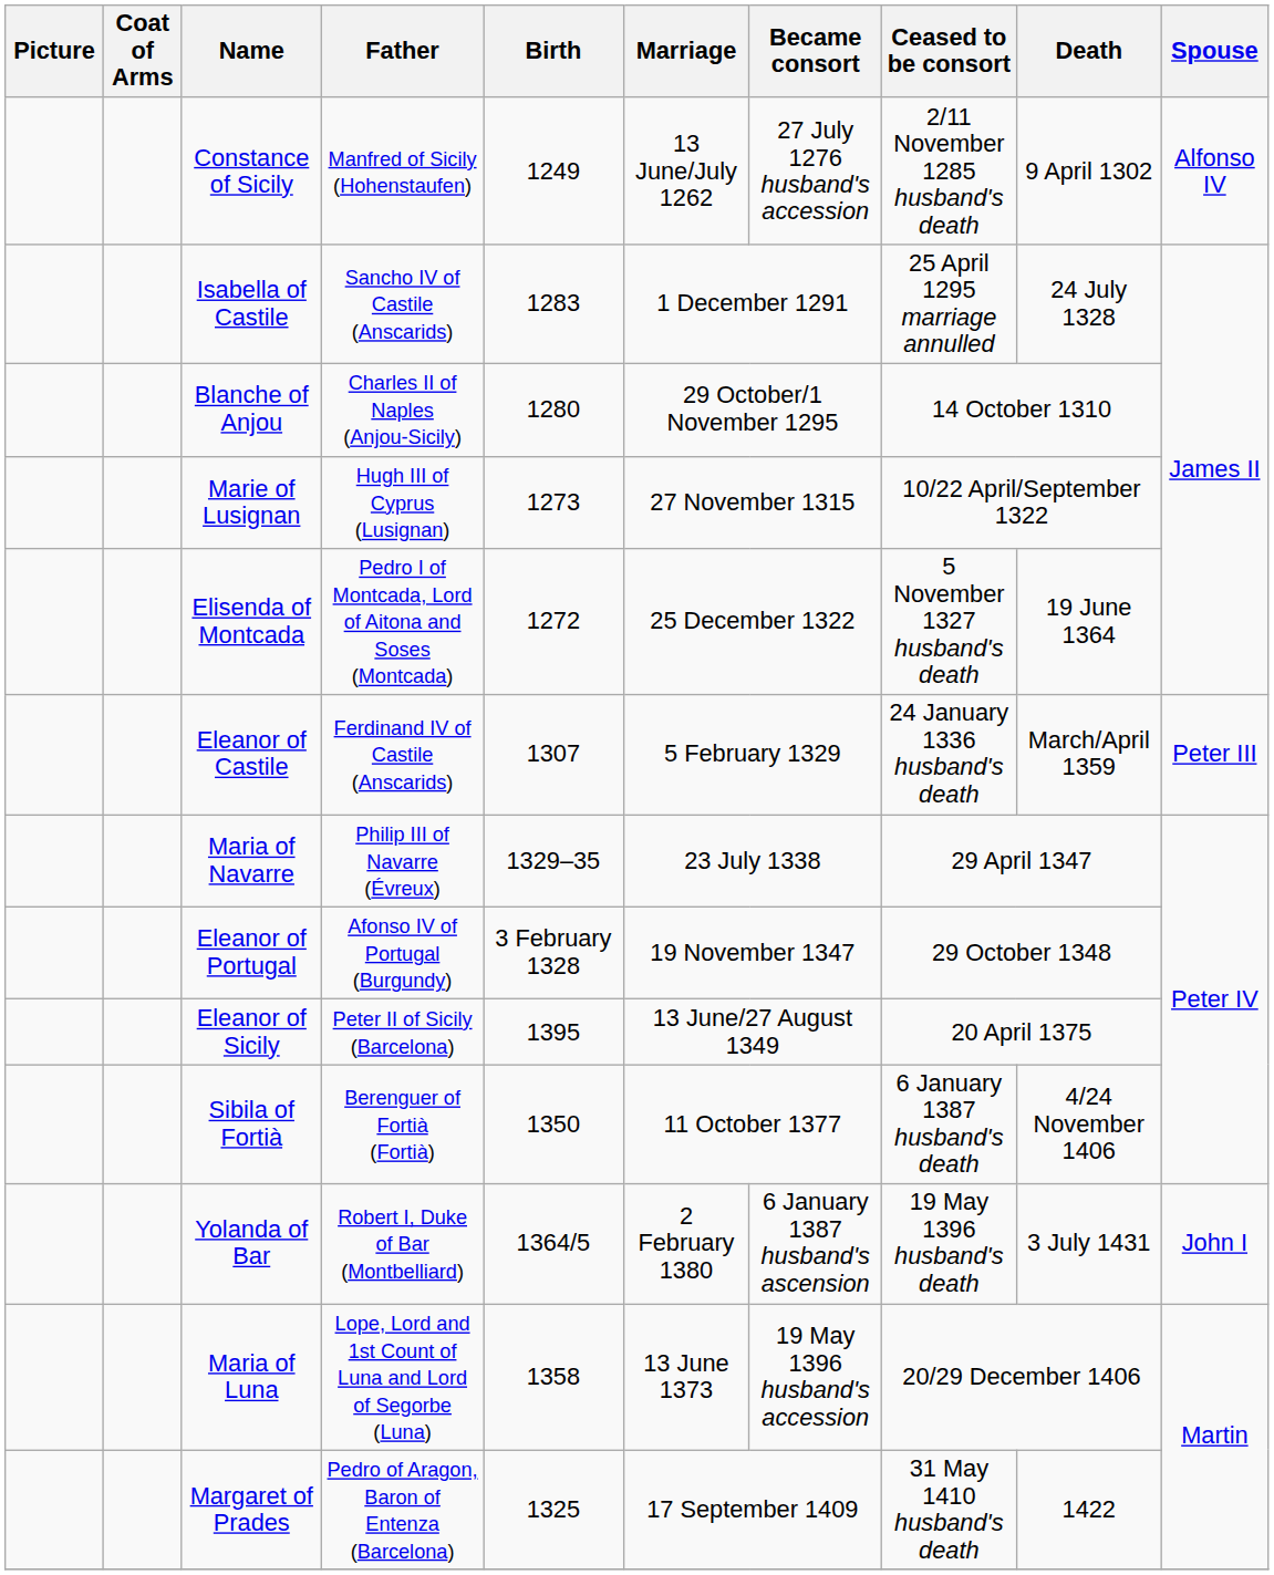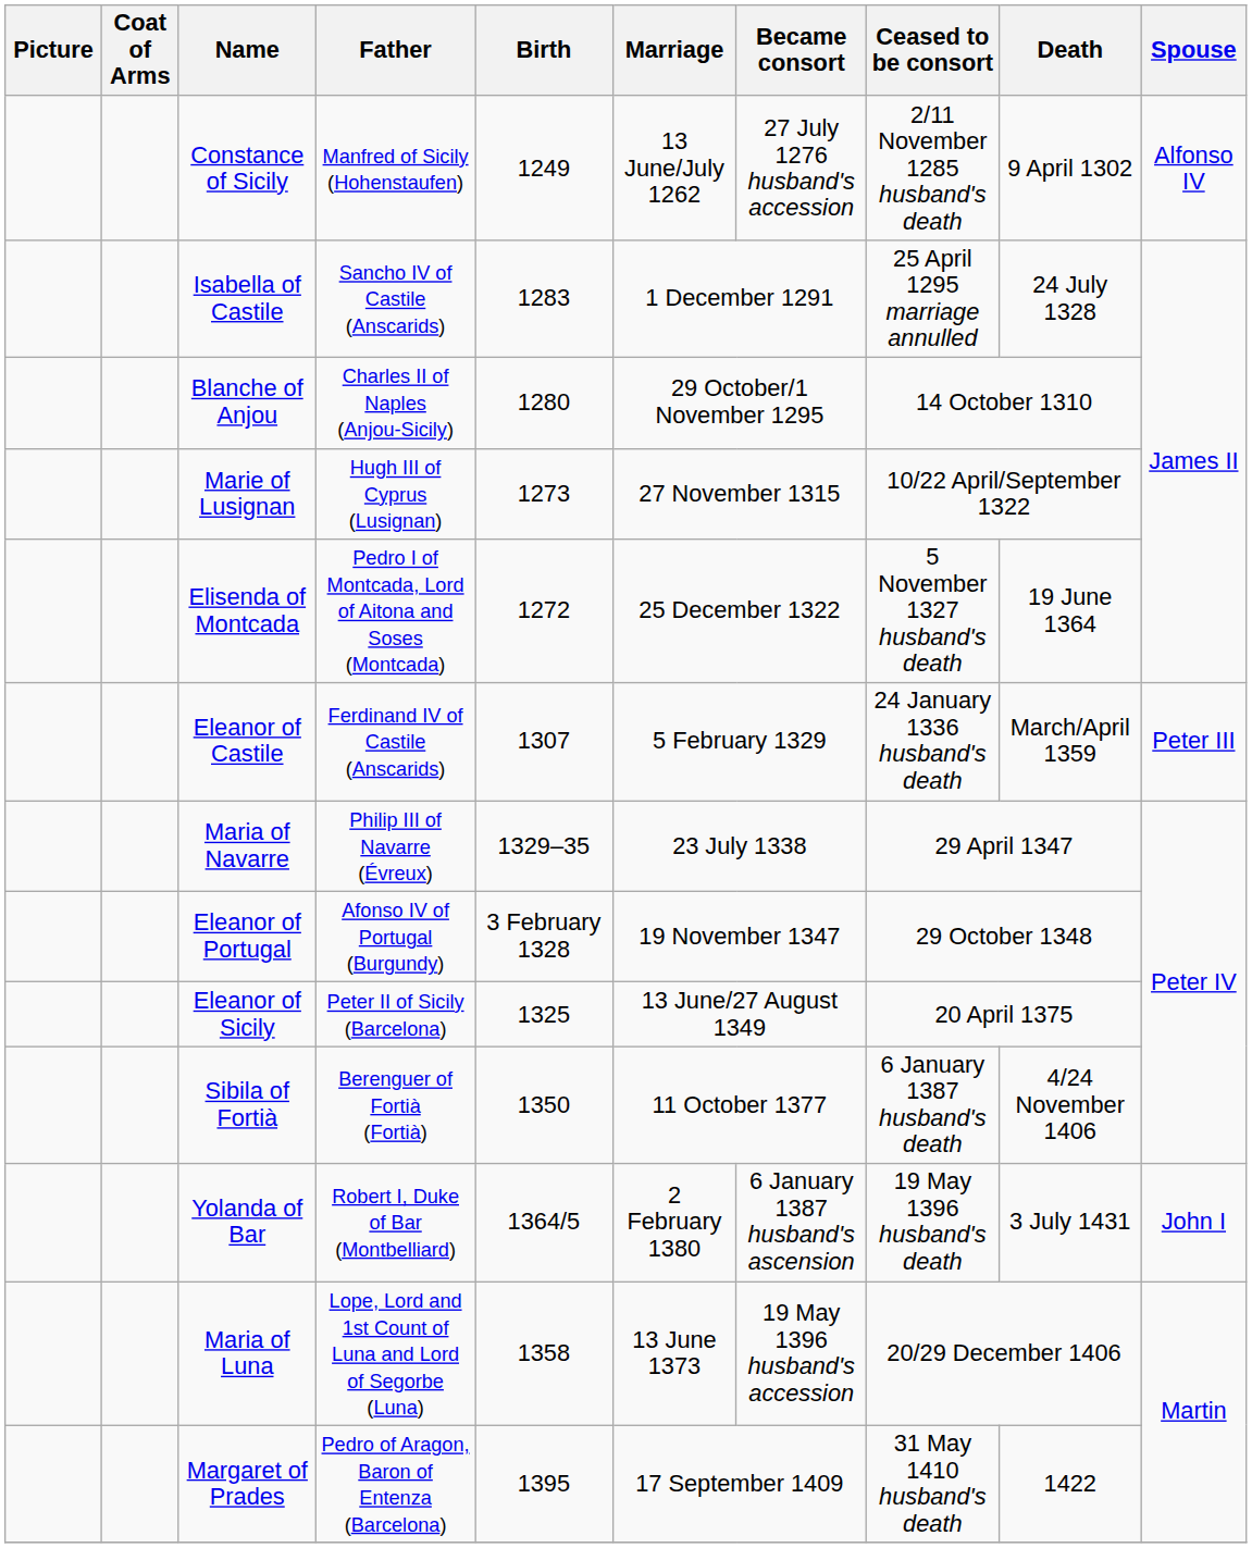Eleanor of Sicily | Birth: 1395 -> 1325
Margaret of Prades | Birth: 1325 -> 1395
